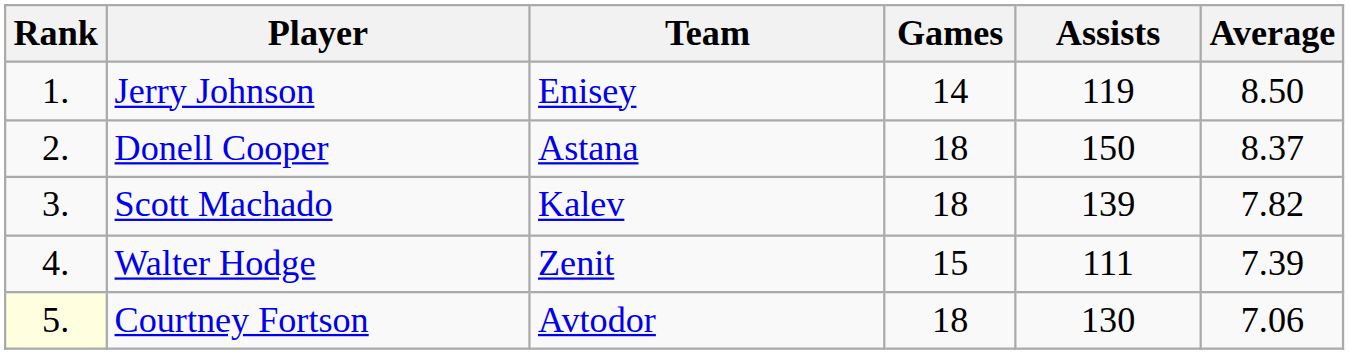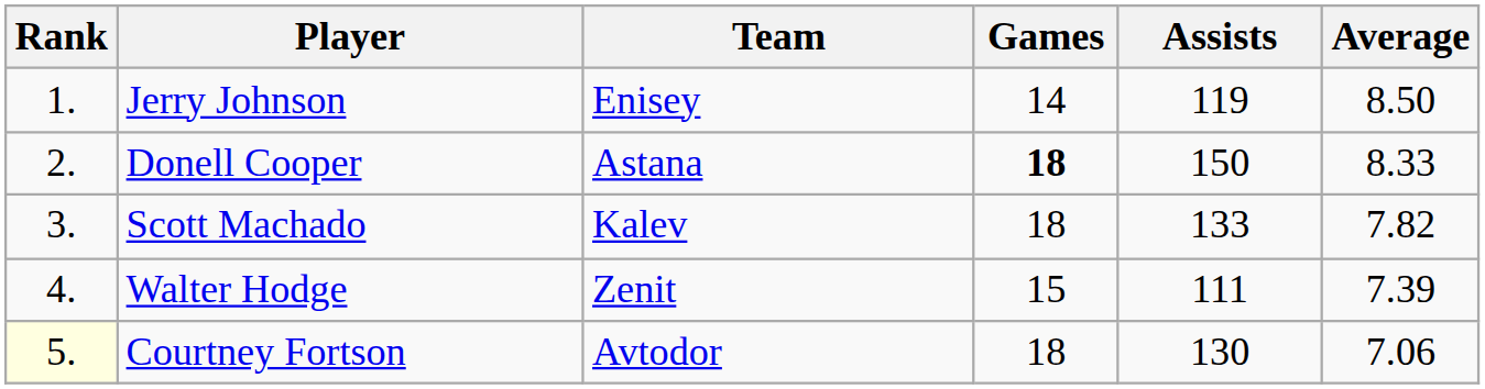Donell Cooper | Games: normal -> bold
Donell Cooper | Average: 8.37 -> 8.33
Scott Machado | Assists: 139 -> 133
